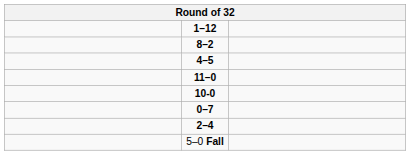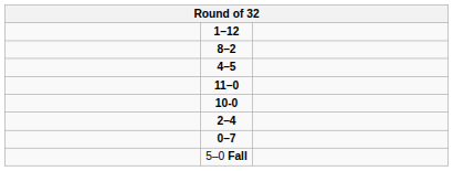rows swapped: 2–4 <-> 0–7
